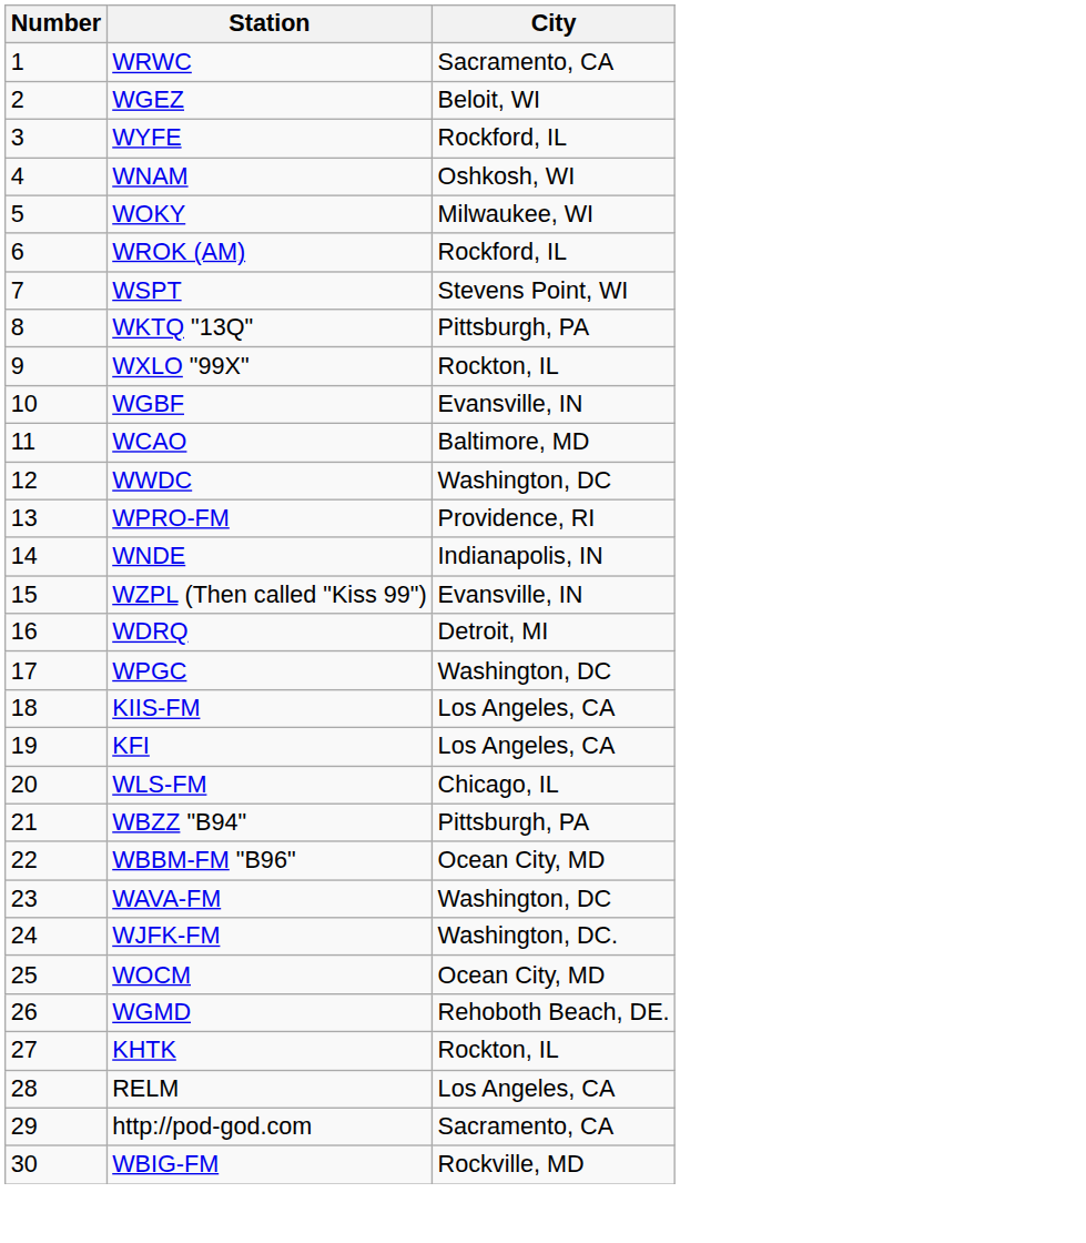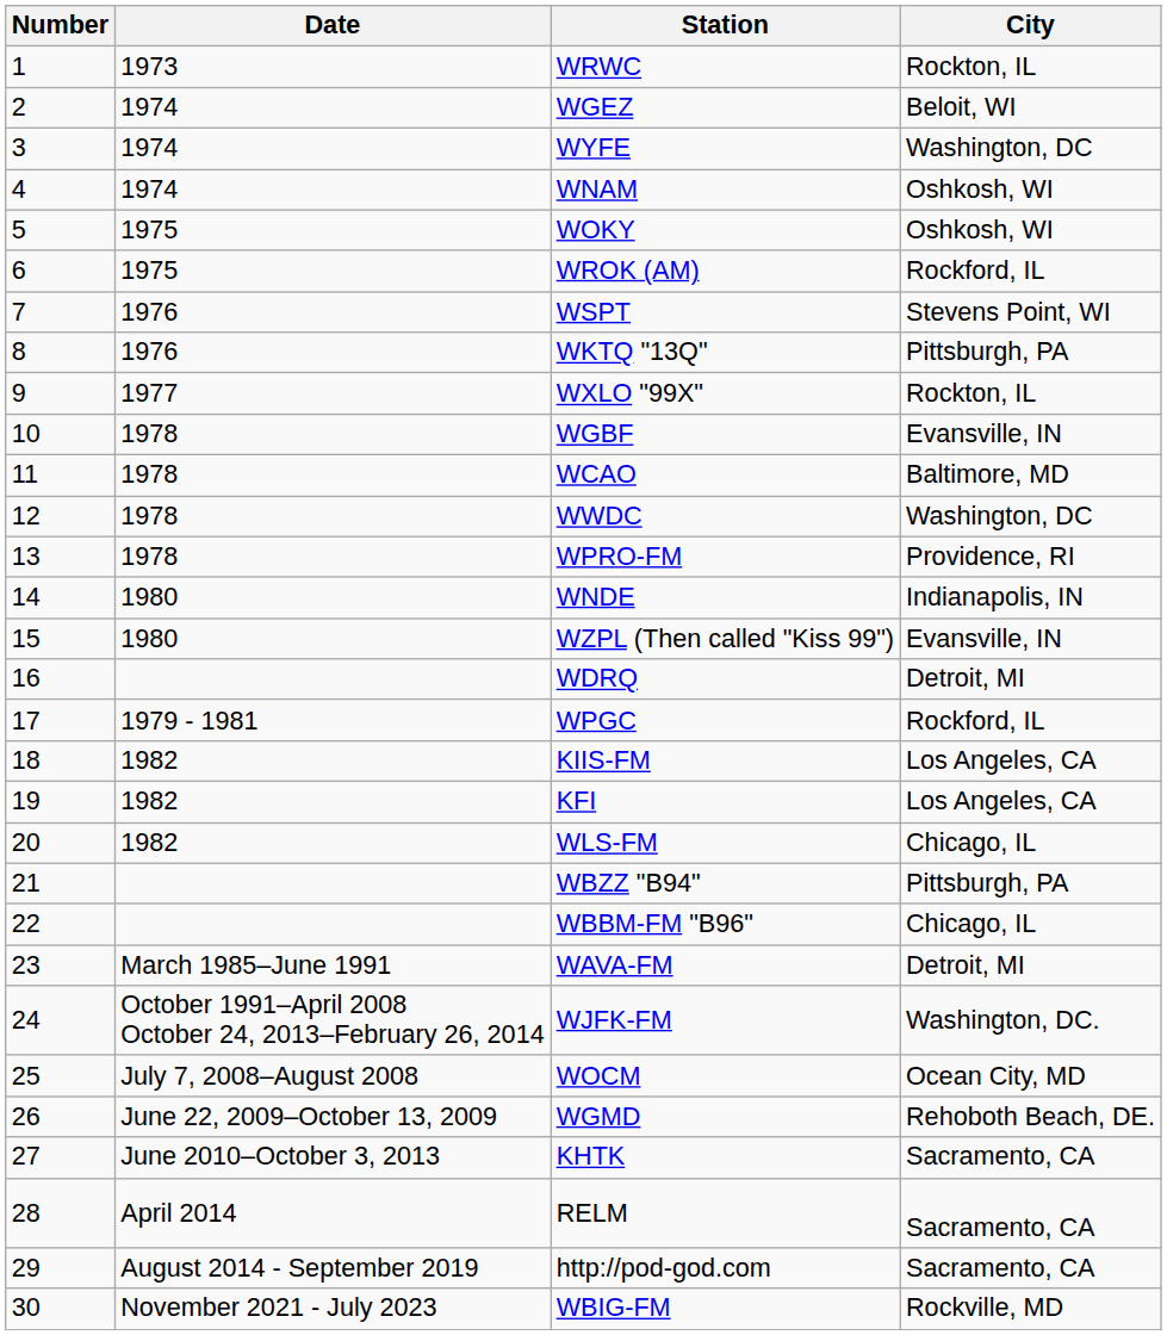+ column: Date | 1973 | 1974 | 1974 | 1974 | 1975 | 1975 | 1976 | 1976 | 1977 | 1978 | 1978 | 1978 | 1978 | 1980 | 1980 | 1979 - 1981 | 1982 | 1982 | 1982 | March 1985–June 1991 | October 1991–April 2008 October 24, 2013–February 26, 2014 | July 7, 2008–August 2008 | June 22, 2009–October 13, 2009 | June 2010–October 3, 2013 | April 2014 | August 2014 - September 2019 | November 2021 - July 2023
WRWC | City: Sacramento, CA -> Rockton, IL
WYFE | City: Rockford, IL -> Washington, DC
WOKY | City: Milwaukee, WI -> Oshkosh, WI
WPGC | City: Washington, DC -> Rockford, IL
WBBM-FM "B96" | City: Ocean City, MD -> Chicago, IL
WAVA-FM | City: Washington, DC -> Detroit, MI
KHTK | City: Rockton, IL -> Sacramento, CA
RELM | City: Los Angeles, CA -> Sacramento, CA
